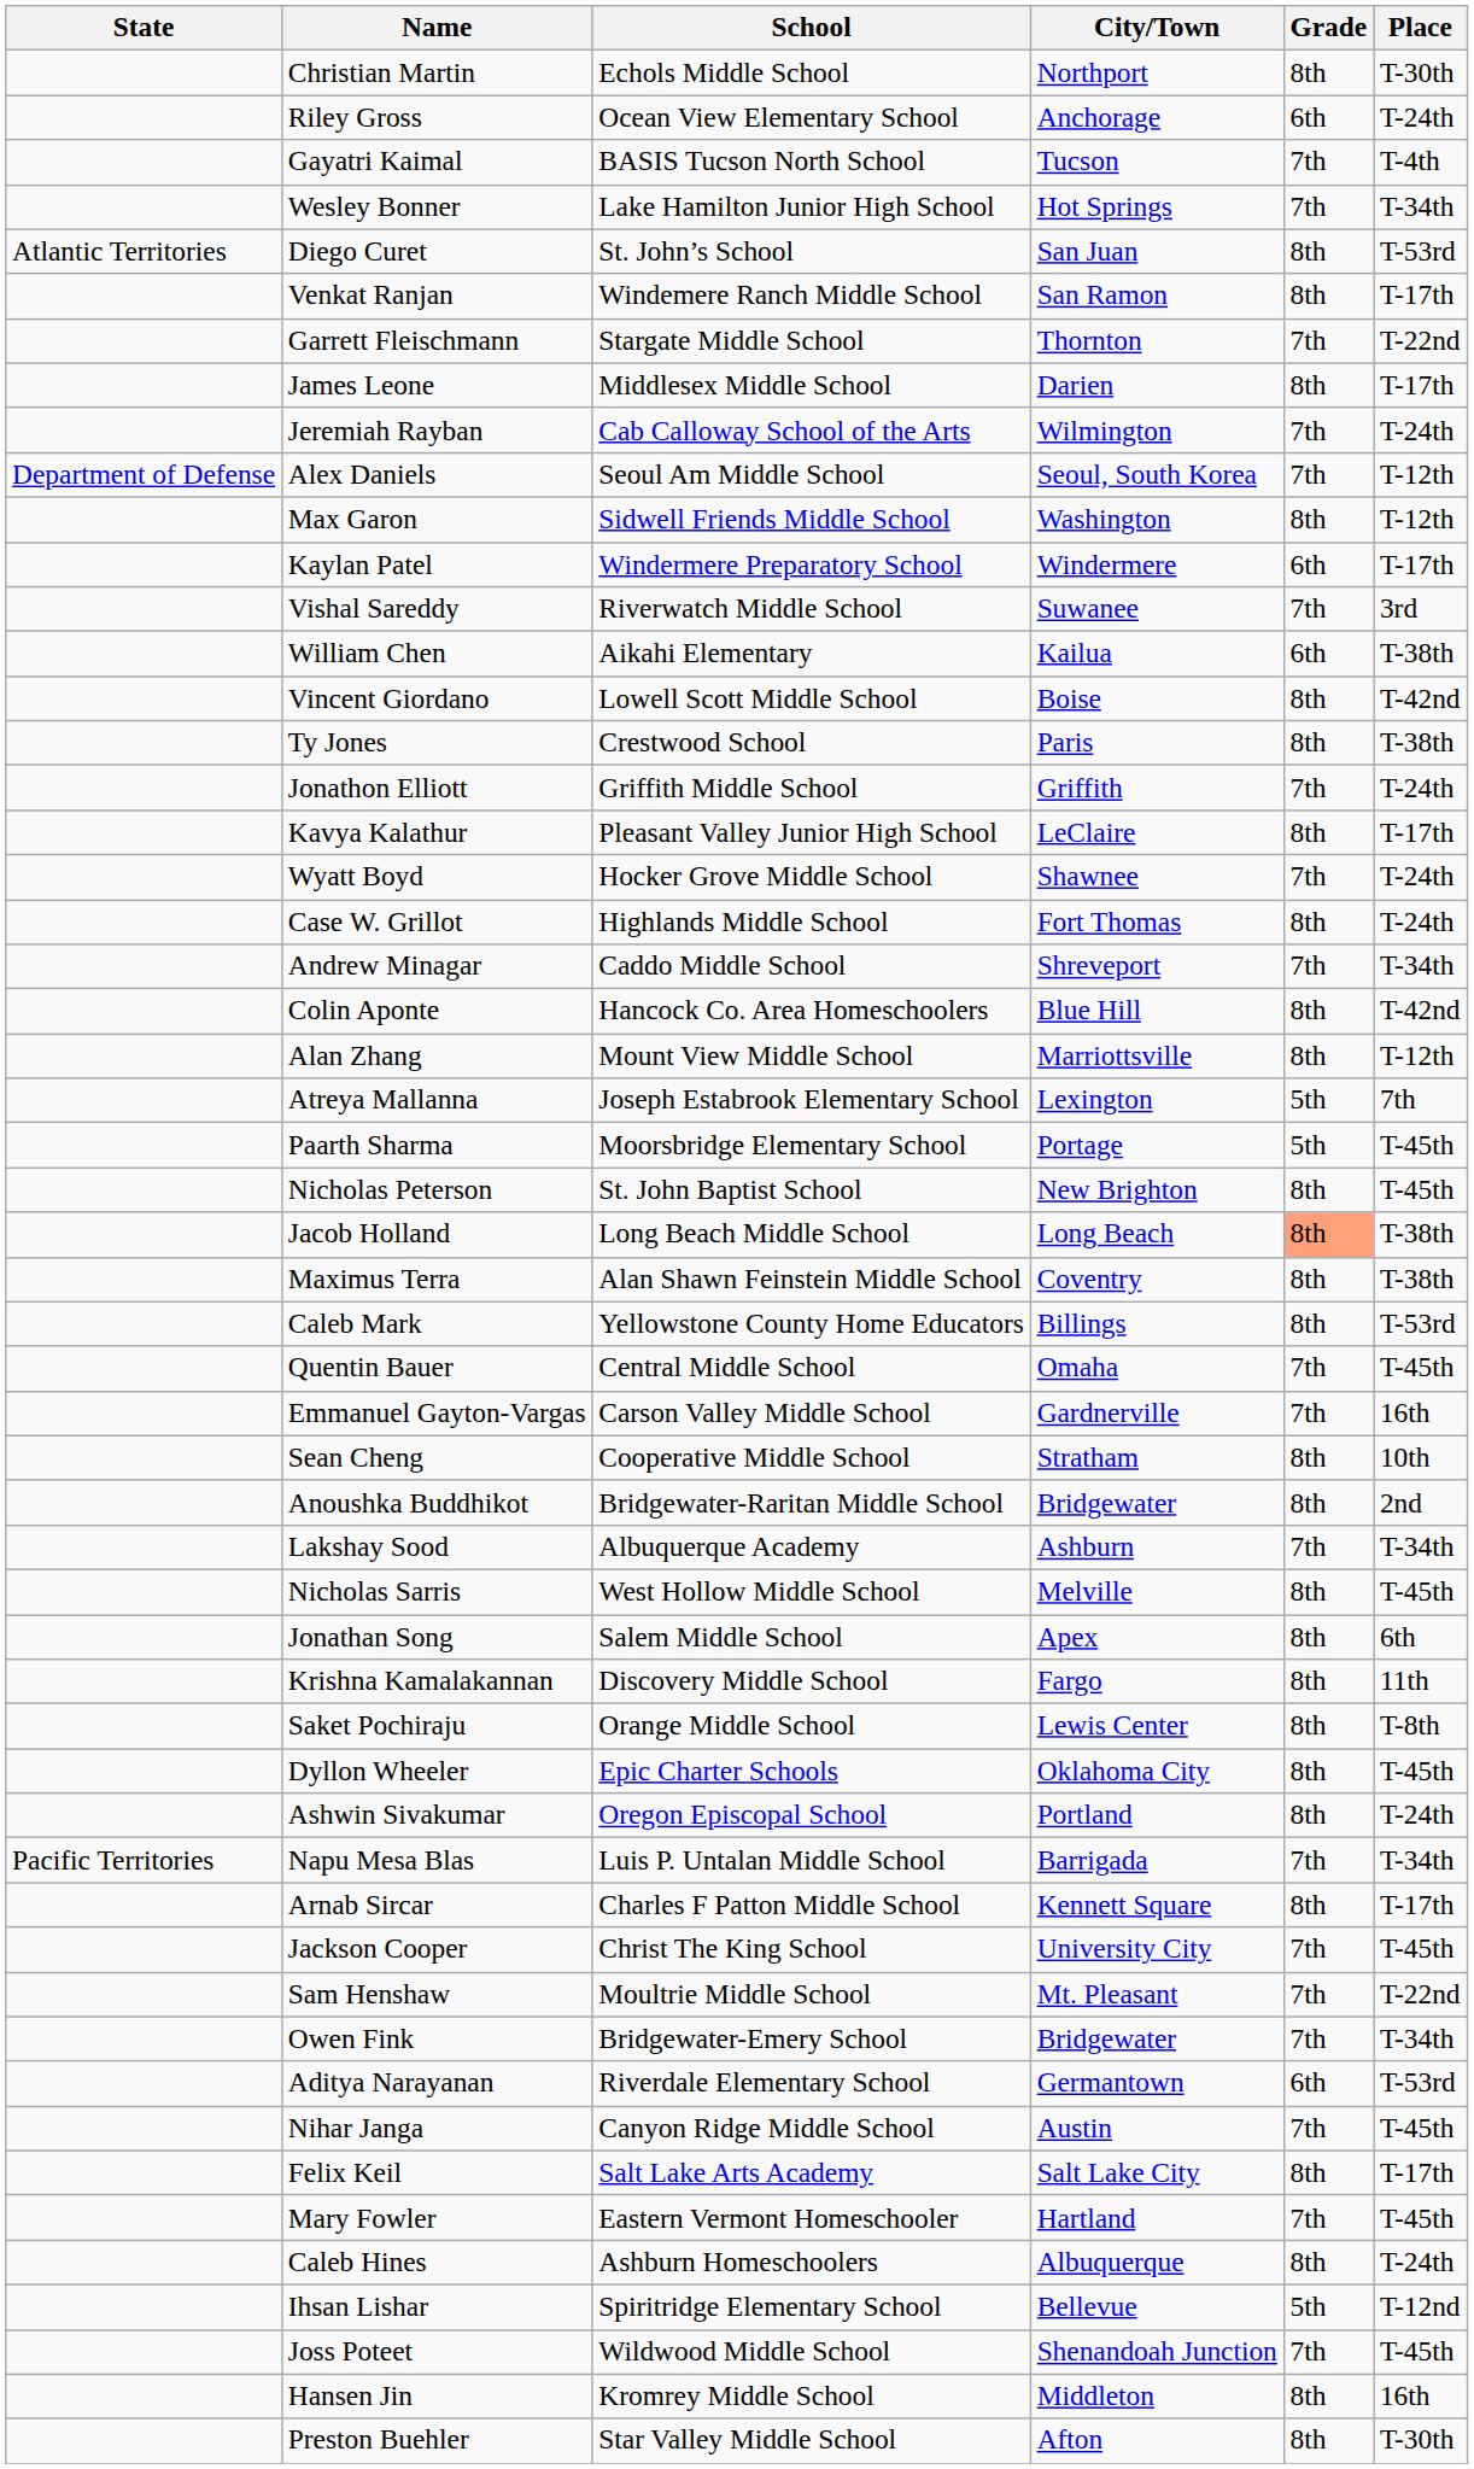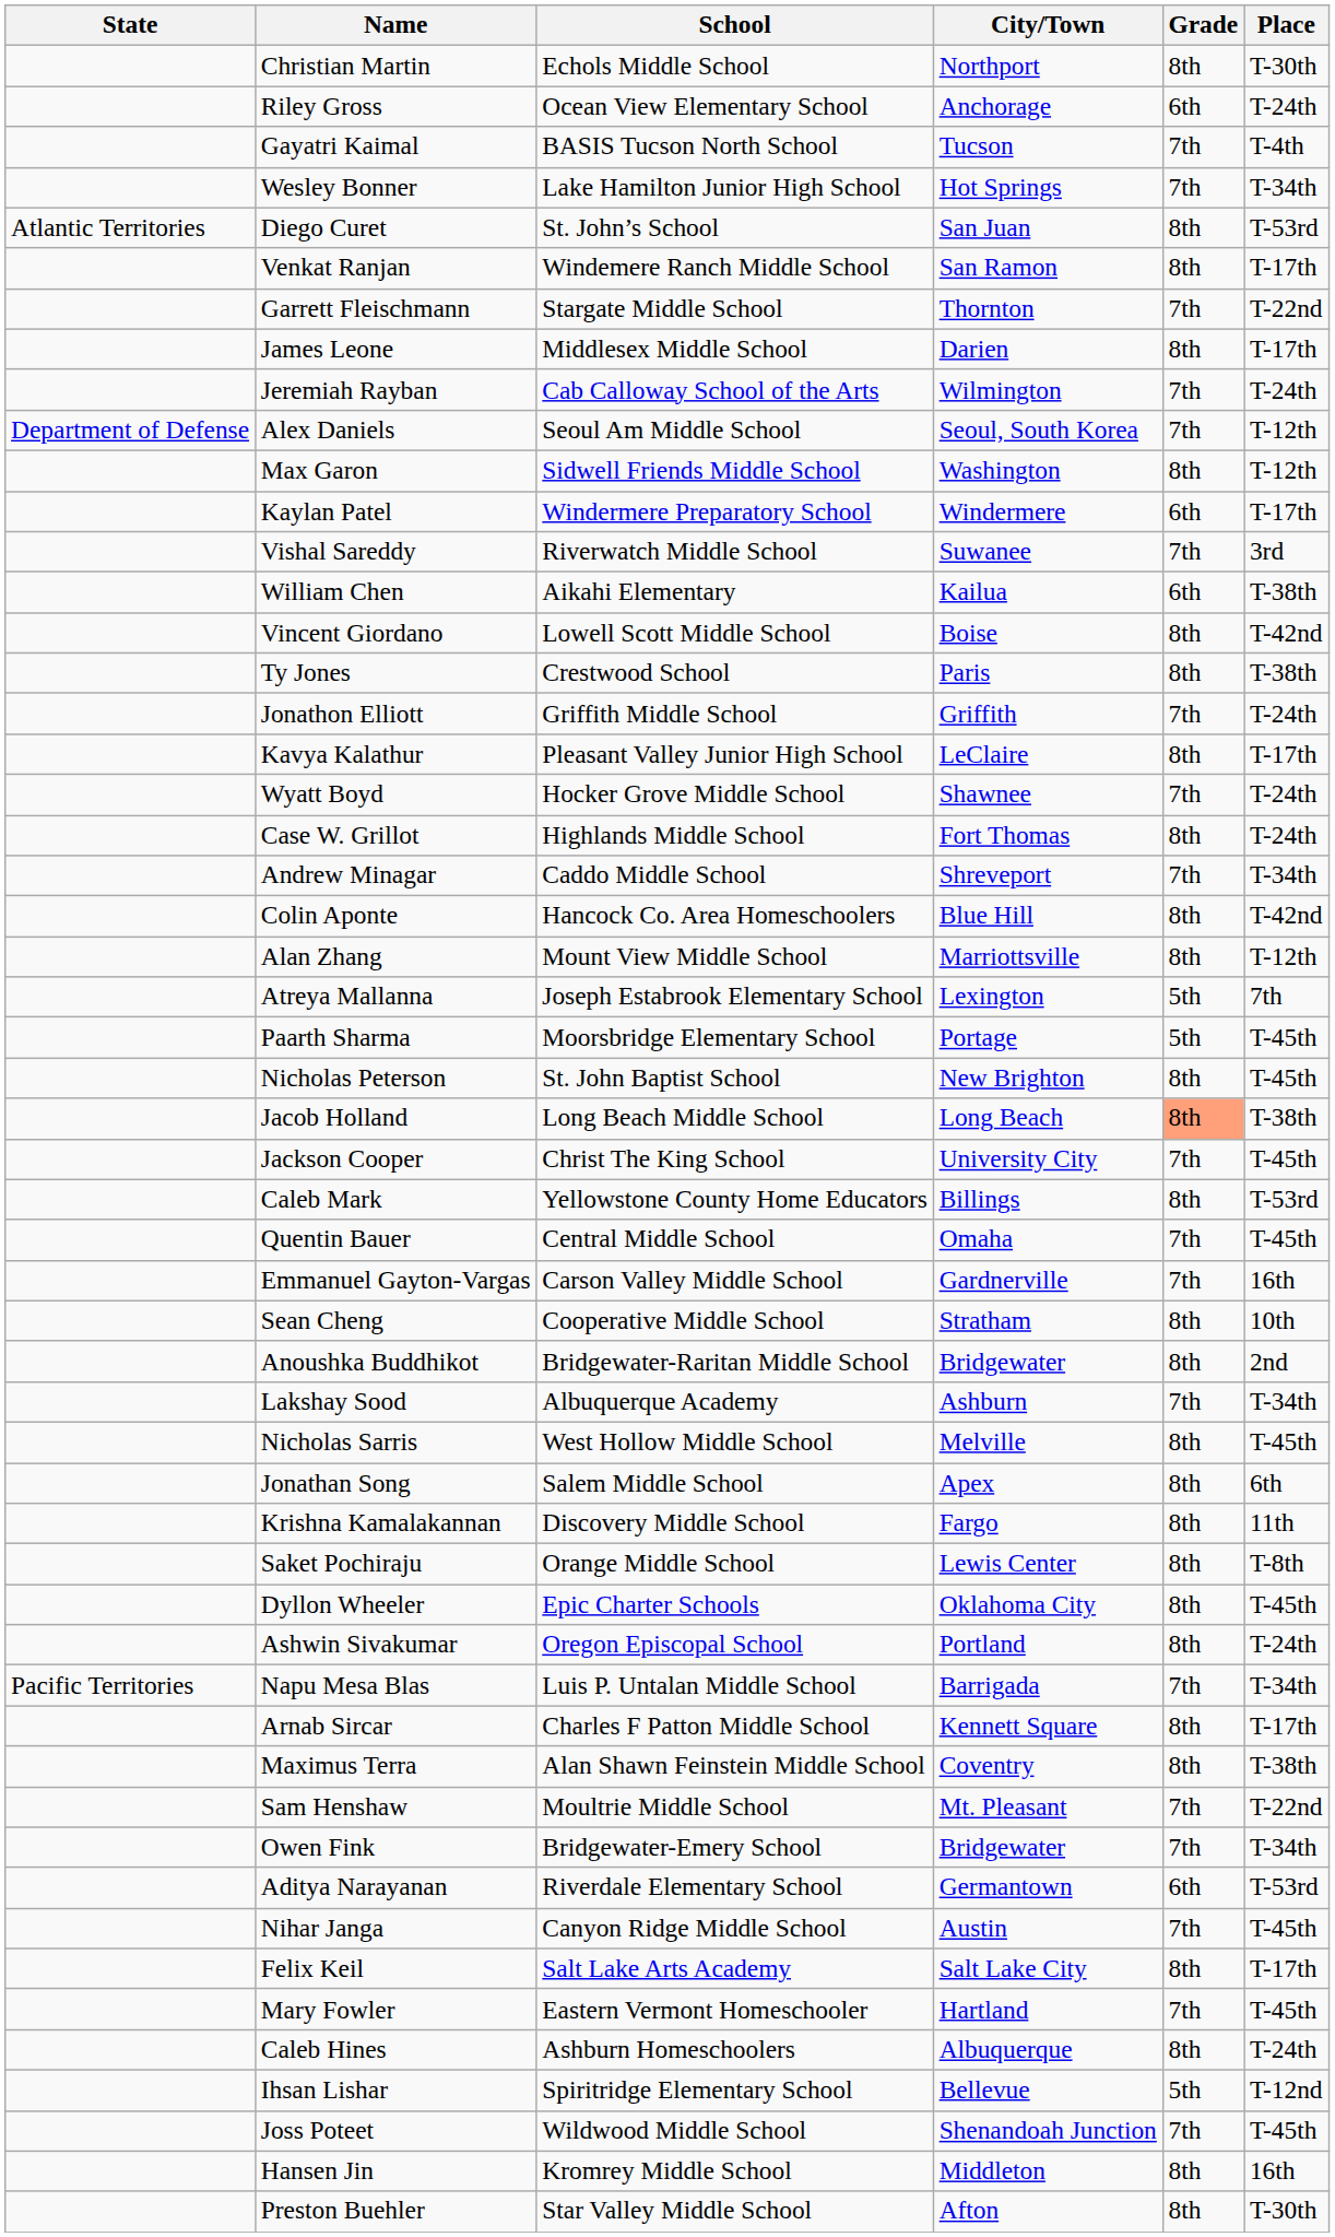rows swapped: Jackson Cooper <-> Maximus Terra
